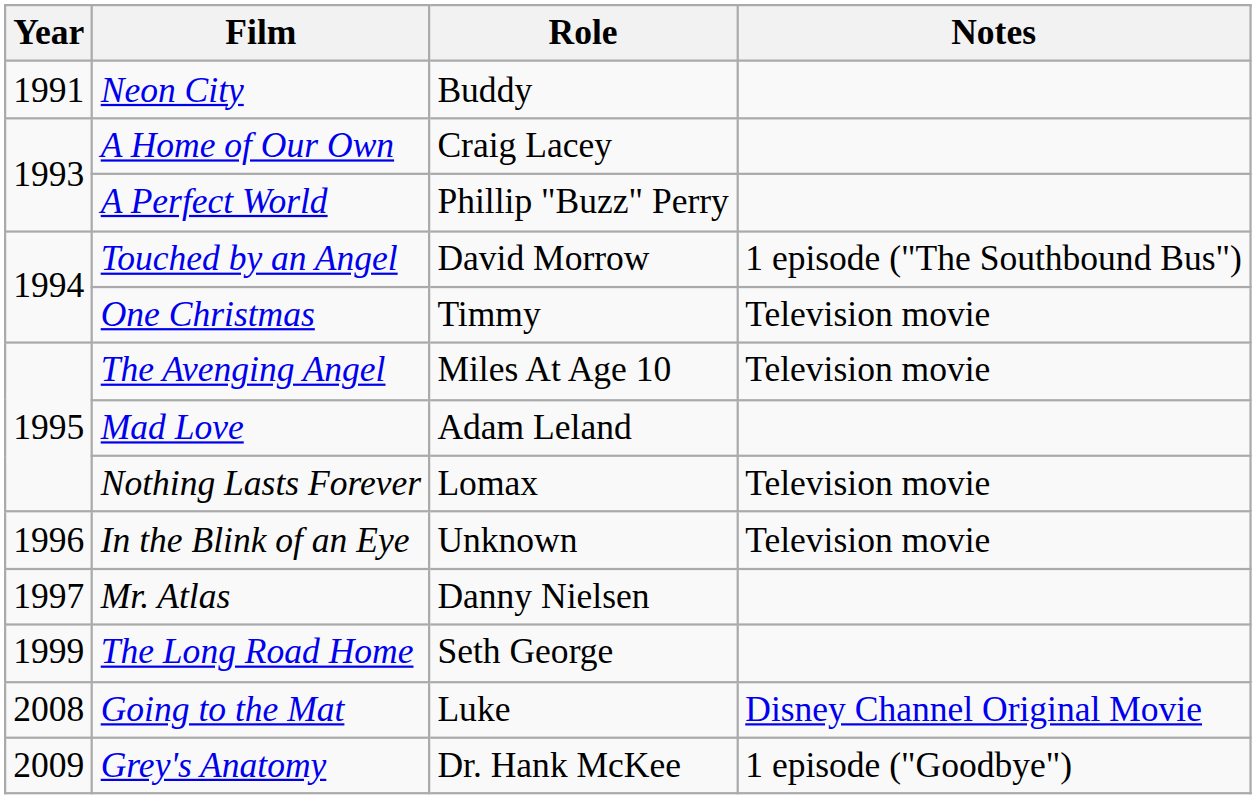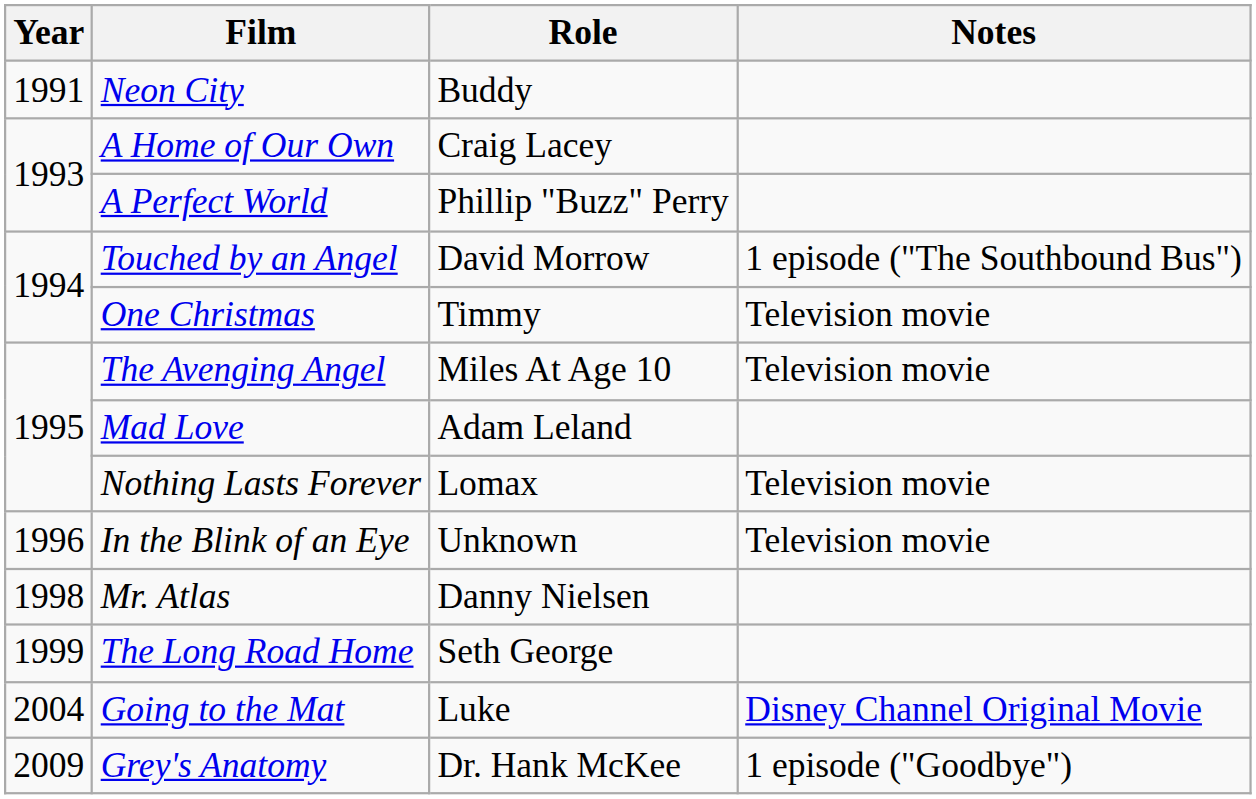Mr. Atlas | Year: 1997 -> 1998
Going to the Mat | Year: 2008 -> 2004
